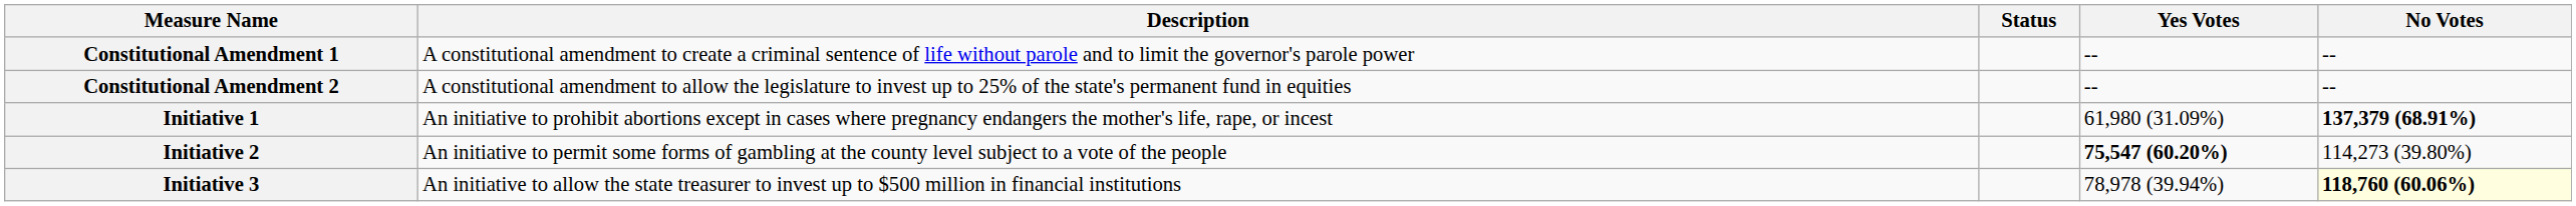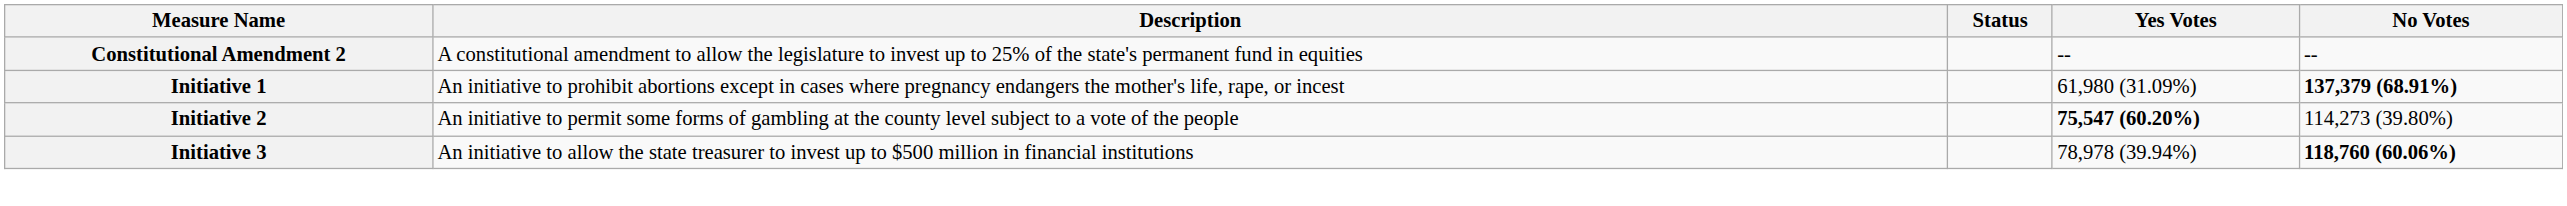- row: Constitutional Amendment 1 | A constitutional amendment to create a criminal sentence of life without parole and to limit the governor's parole power | -- | --
Initiative 3 | No Votes: lightyellow background -> no background
